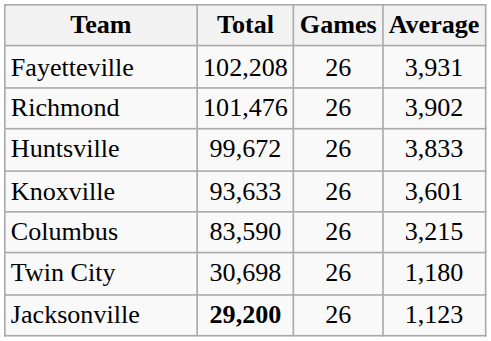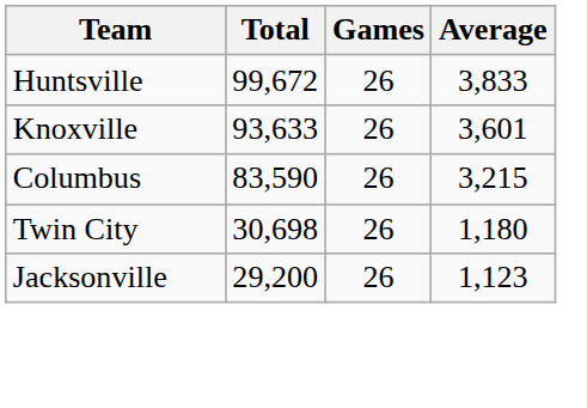- row: Fayetteville | 102,208 | 26 | 3,931
- row: Richmond | 101,476 | 26 | 3,902
Jacksonville | Total: bold -> normal
